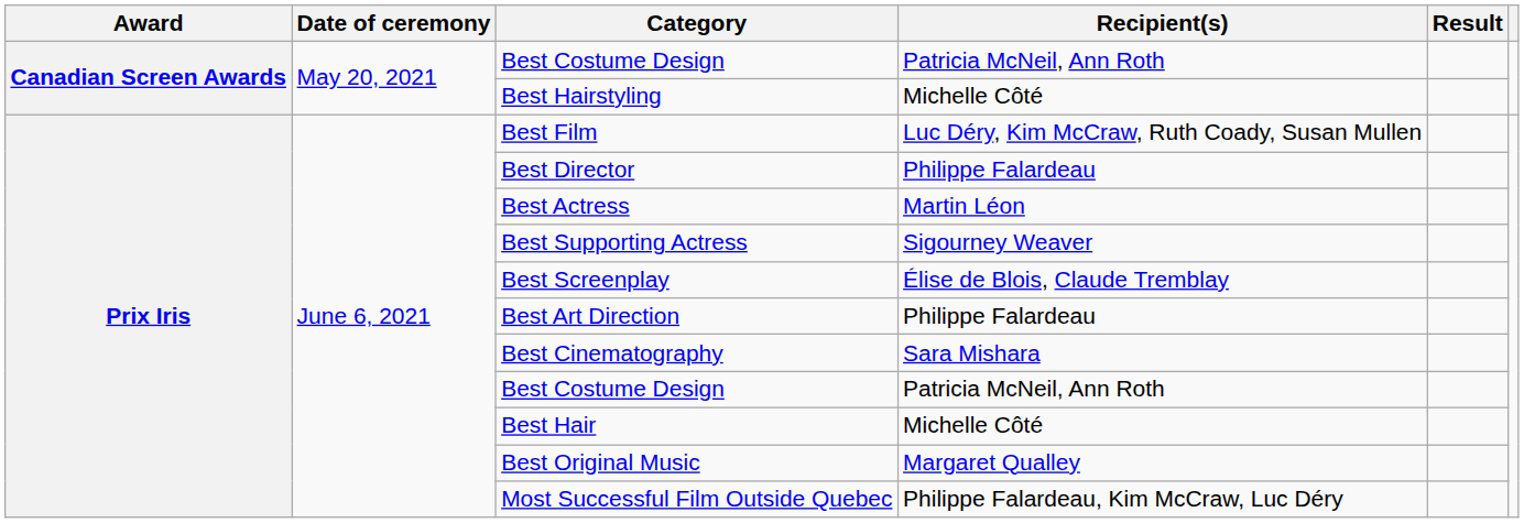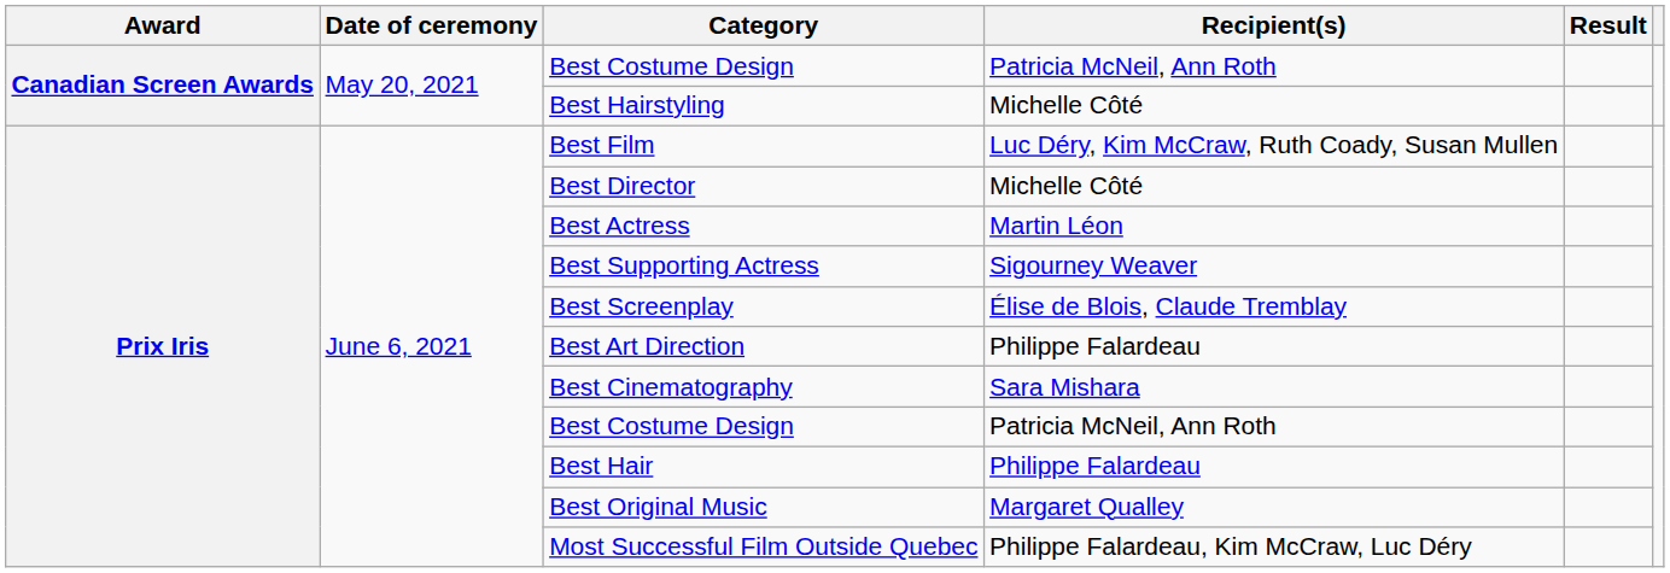Best Director | Recipient(s): Philippe Falardeau -> Michelle Côté
Best Hair | Recipient(s): Michelle Côté -> Philippe Falardeau
